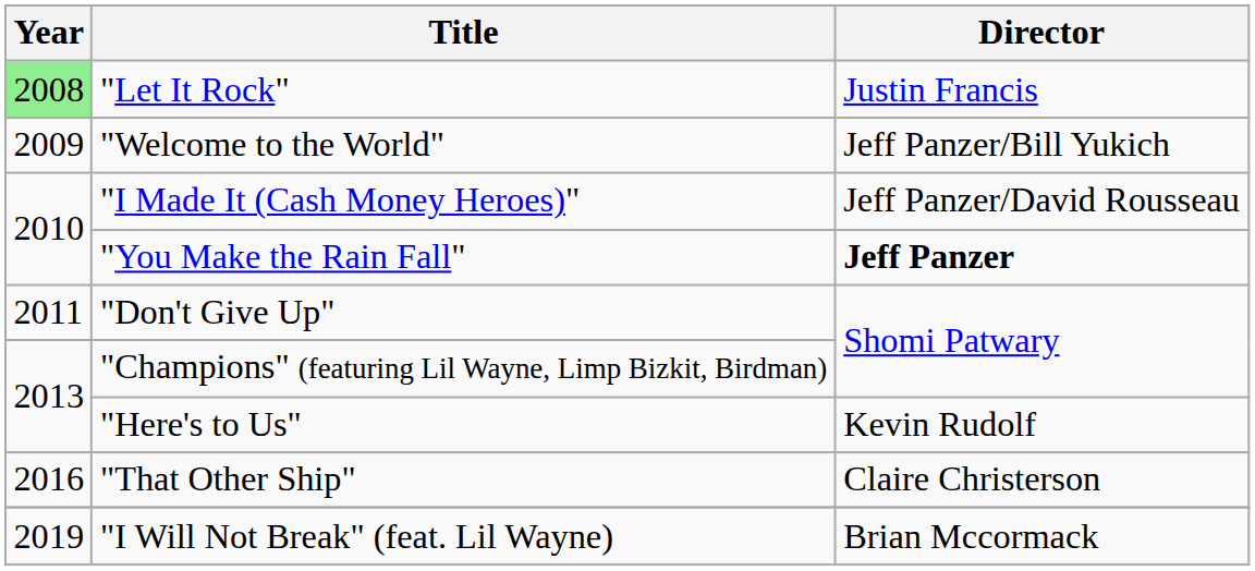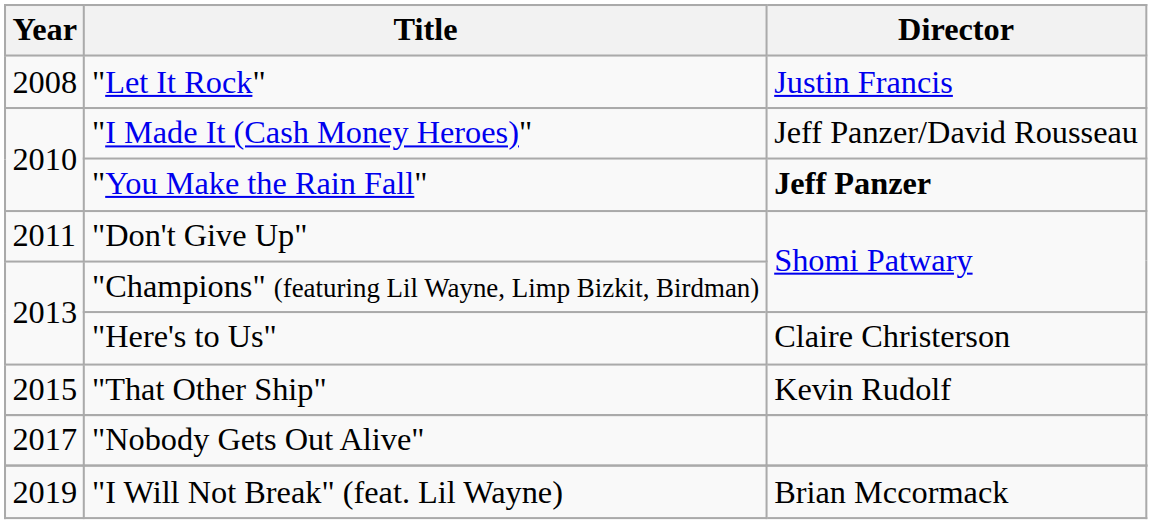"Let It Rock" | Year: lightgreen background -> no background
- row: 2009 | "Welcome to the World" | Jeff Panzer/Bill Yukich
"Here's to Us" | Director: Kevin Rudolf -> Claire Christerson
"That Other Ship" | Year: 2016 -> 2015
"That Other Ship" | Director: Claire Christerson -> Kevin Rudolf
+ row: 2017 | "Nobody Gets Out Alive"
